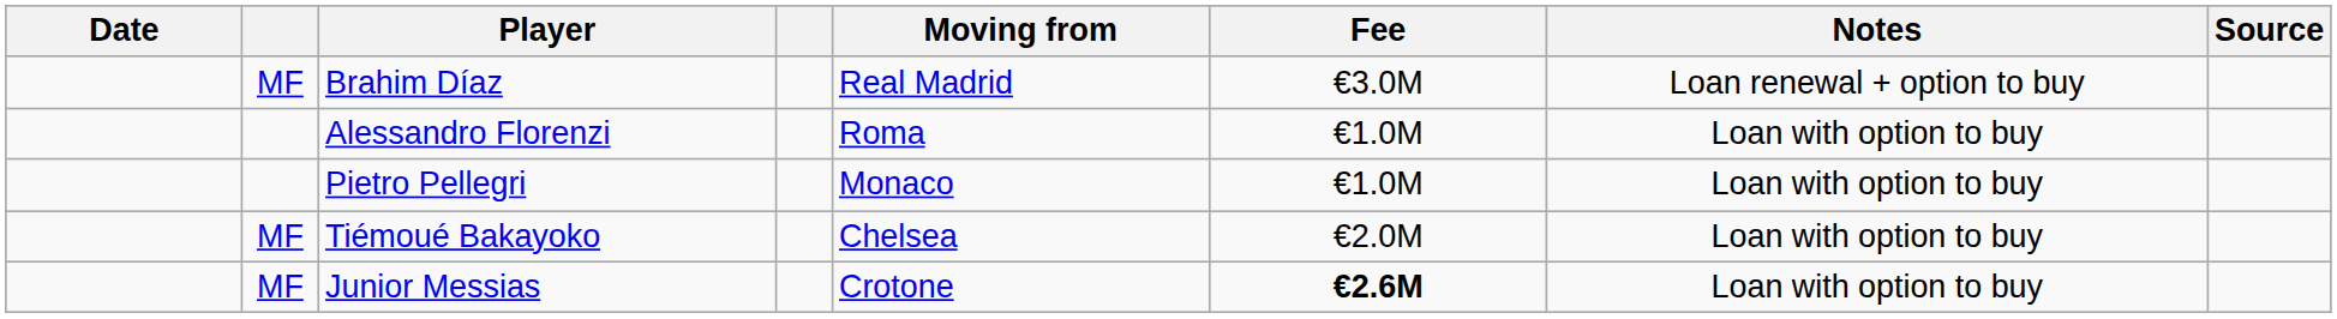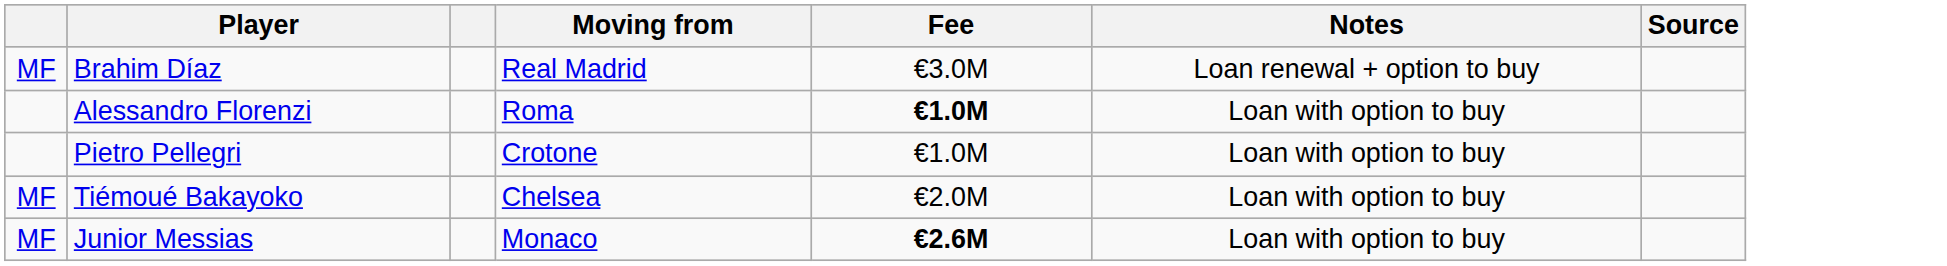- column: Date
Alessandro Florenzi | Fee: normal -> bold
Pietro Pellegri | Moving from: Monaco -> Crotone
Junior Messias | Moving from: Crotone -> Monaco
